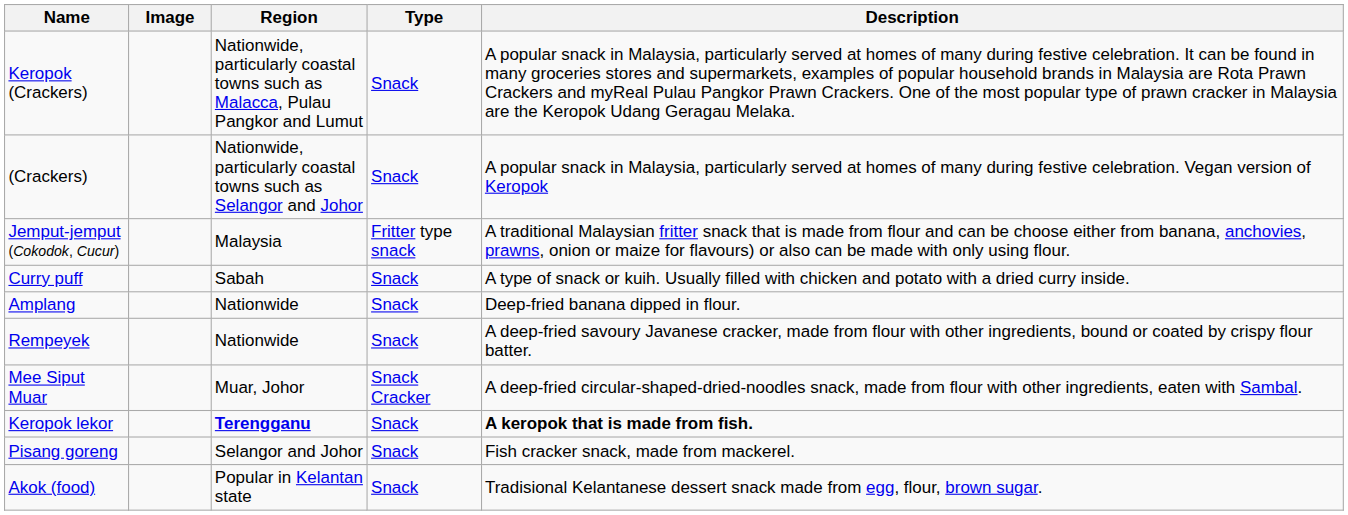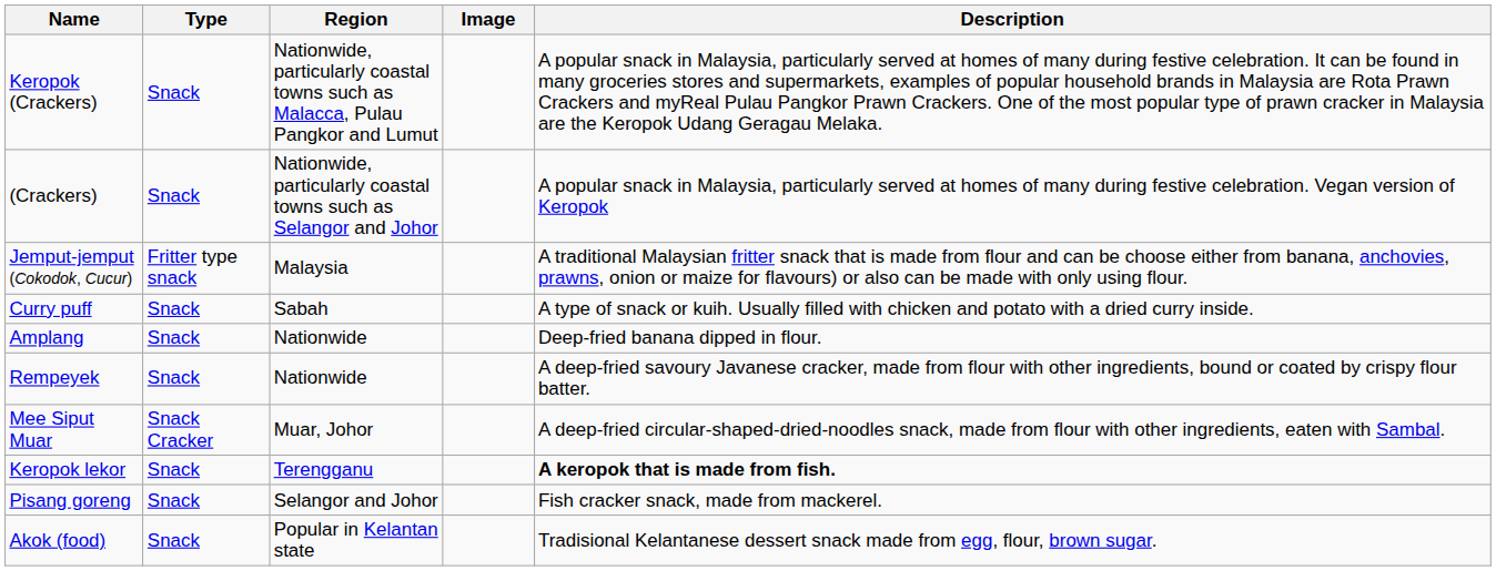columns swapped: Image <-> Type
Keropok lekor | Region: bold -> normal
